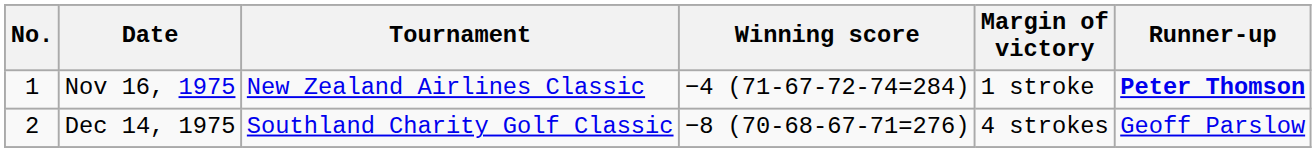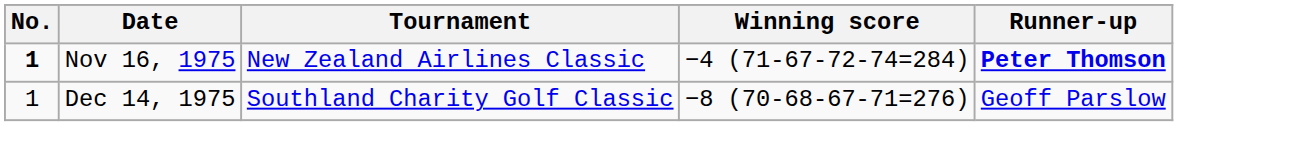- column: Margin of victory | 1 stroke | 4 strokes
Nov 16, 1975 | No.: normal -> bold
Dec 14, 1975 | No.: 2 -> 1
